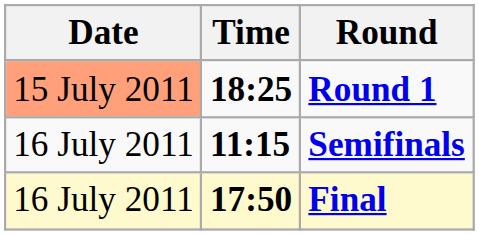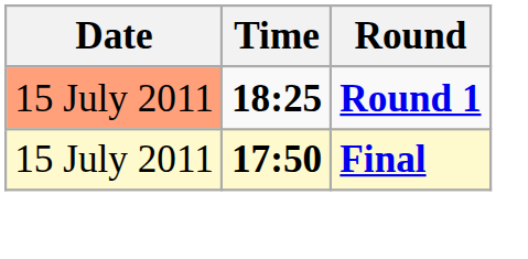- row: 16 July 2011 | 11:15 | Semifinals
Final | Date: 16 July 2011 -> 15 July 2011
